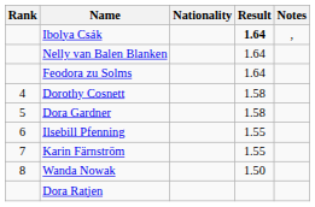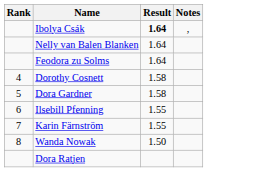- column: Nationality
